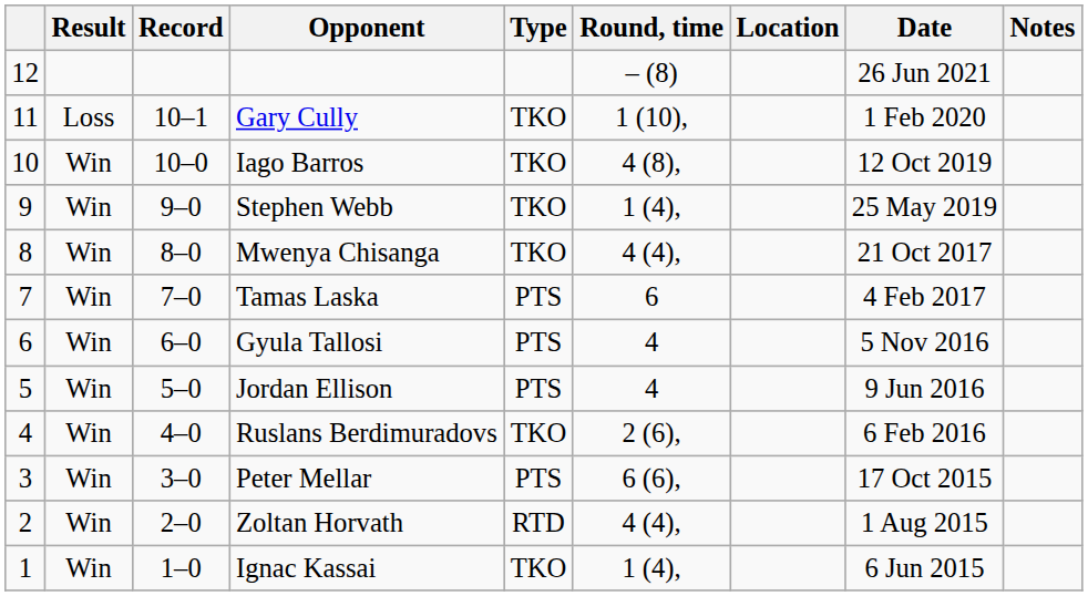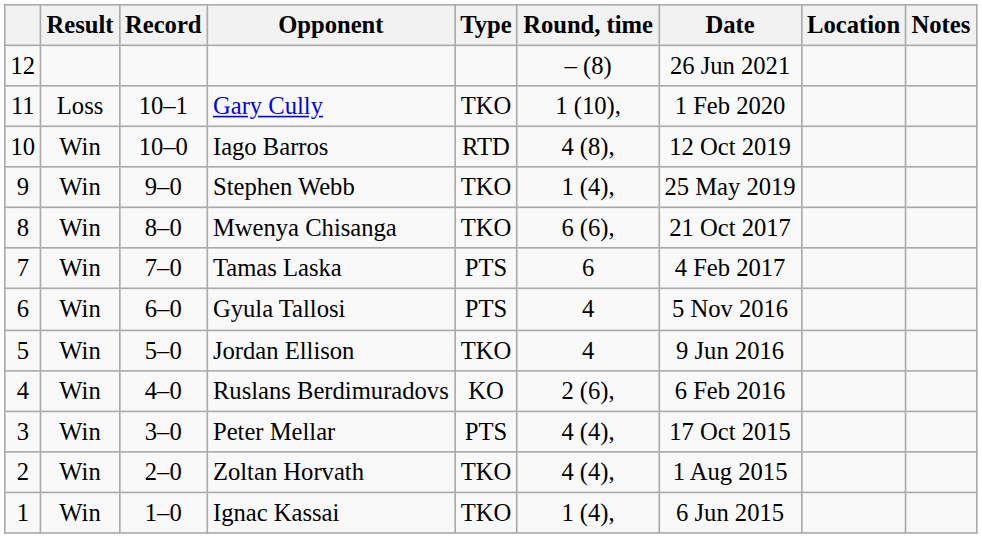columns swapped: Date <-> Location
Iago Barros | Type: TKO -> RTD
Mwenya Chisanga | Round, time: 4 (4), -> 6 (6),
Jordan Ellison | Type: PTS -> TKO
Ruslans Berdimuradovs | Type: TKO -> KO
Peter Mellar | Round, time: 6 (6), -> 4 (4),
Zoltan Horvath | Type: RTD -> TKO
